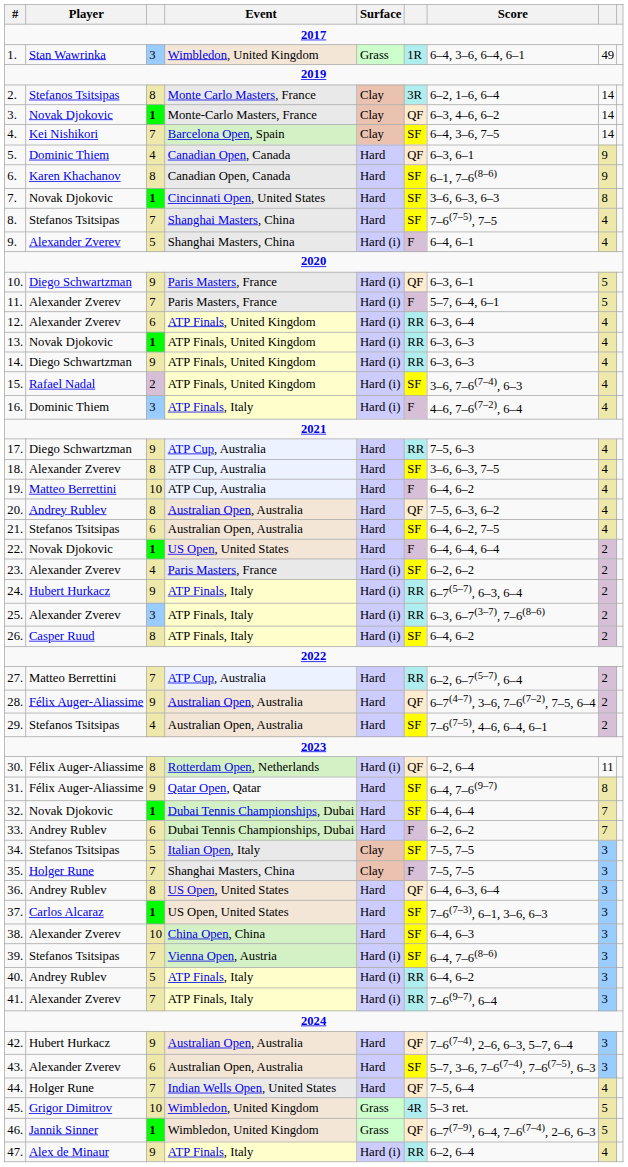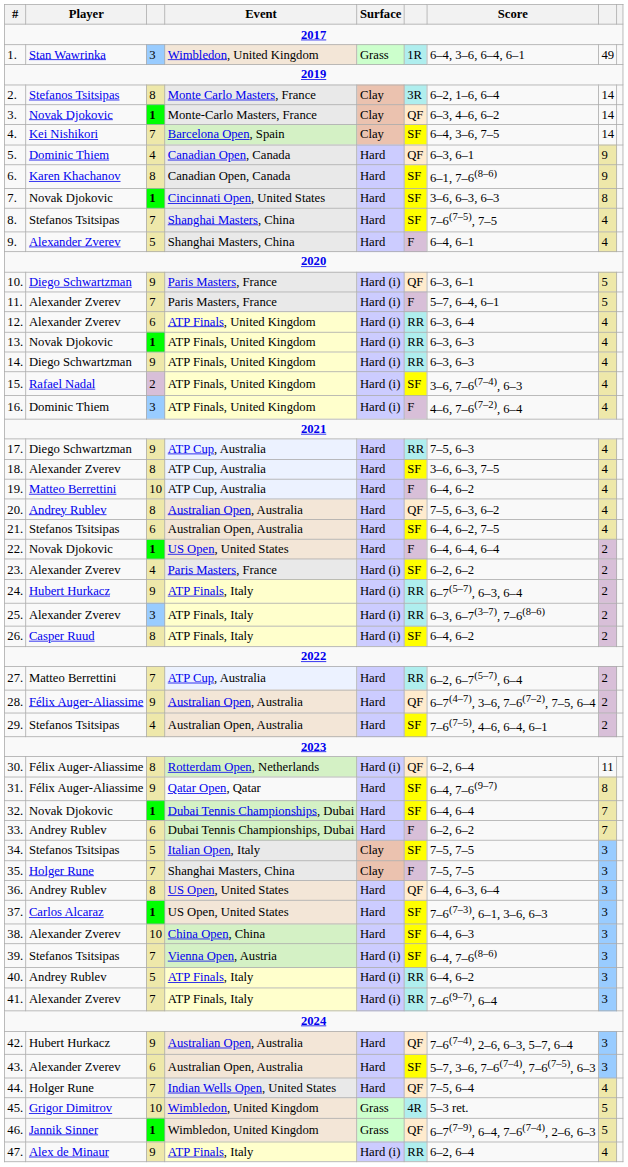9. | Surface: Hard (i) -> Hard
16. | Event: ATP Finals, Italy -> ATP Finals, United Kingdom
